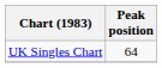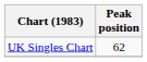UK Singles Chart | Peak position: 64 -> 62
